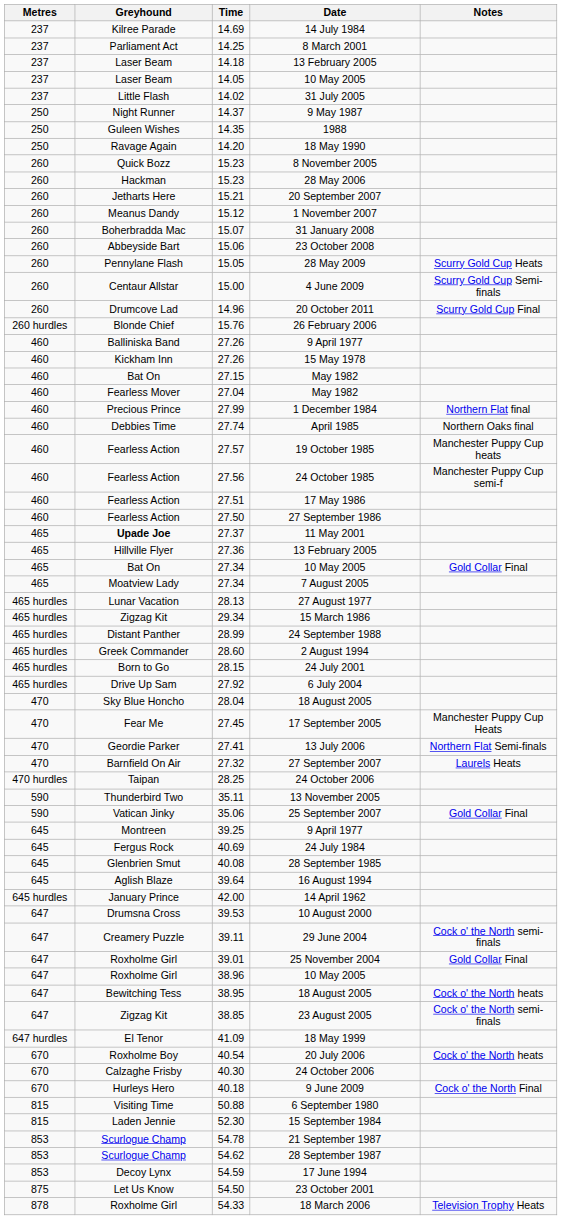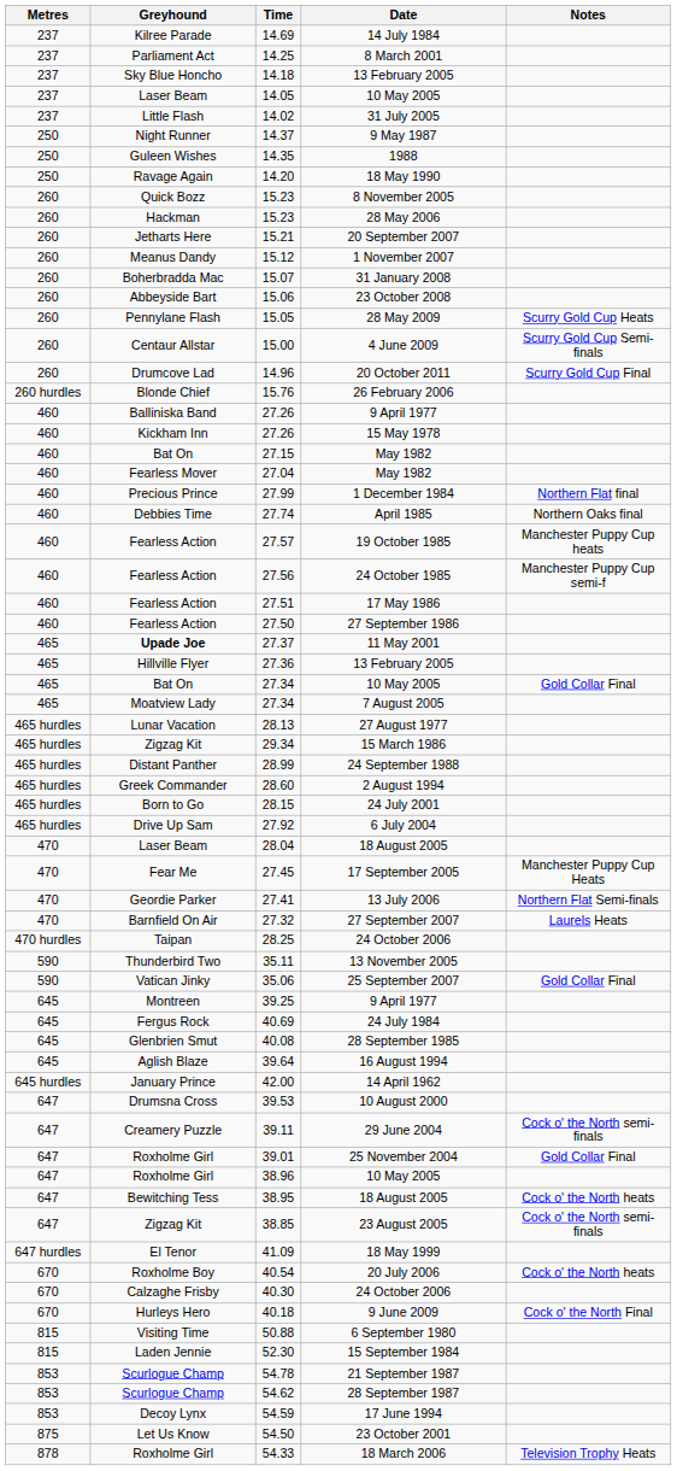14.18 | Greyhound: Laser Beam -> Sky Blue Honcho
28.04 | Greyhound: Sky Blue Honcho -> Laser Beam
